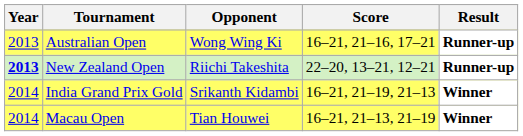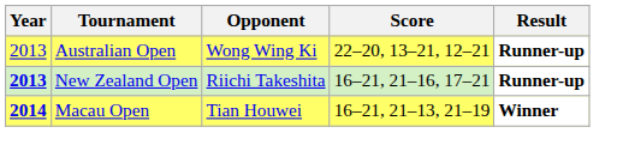Australian Open | Score: 16–21, 21–16, 17–21 -> 22–20, 13–21, 12–21
New Zealand Open | Score: 22–20, 13–21, 12–21 -> 16–21, 21–16, 17–21
- row: 2014 | India Grand Prix Gold | Srikanth Kidambi | 16–21, 21–19, 21–13 | Winner
Macau Open | Year: normal -> bold
